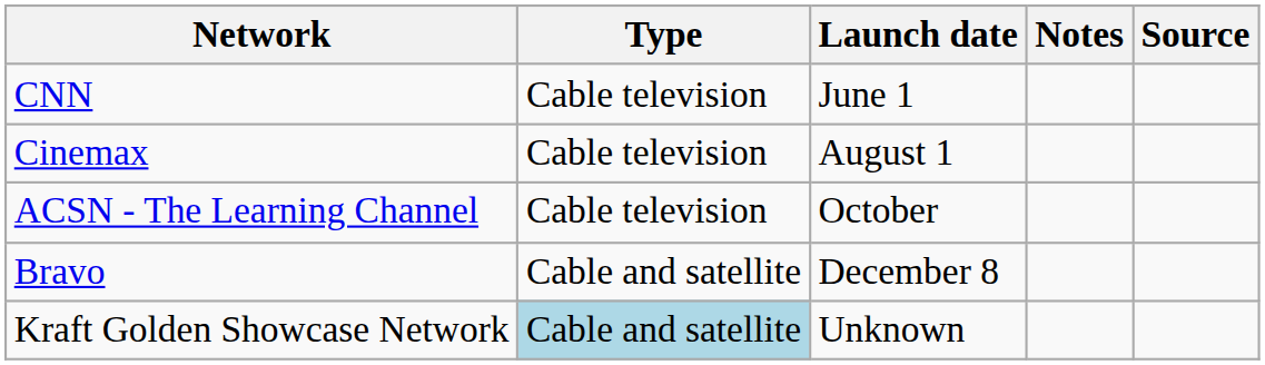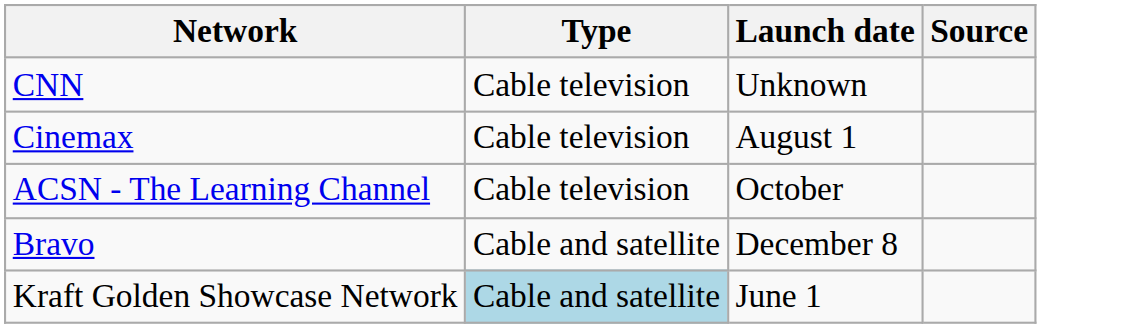- column: Notes
CNN | Launch date: June 1 -> Unknown
Kraft Golden Showcase Network | Launch date: Unknown -> June 1
